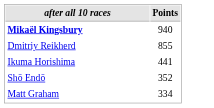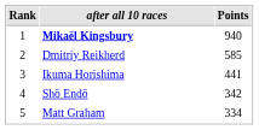+ column: Rank | 1 | 2 | 3 | 4 | 5
Dmitriy Reikherd | Points: 855 -> 585
Shō Endō | Points: 352 -> 342
